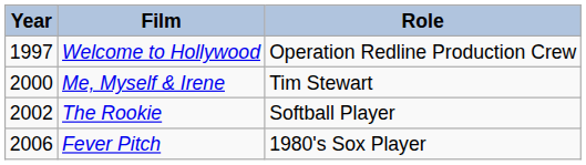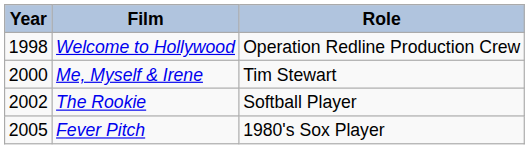Welcome to Hollywood | Year: 1997 -> 1998
Fever Pitch | Year: 2006 -> 2005
